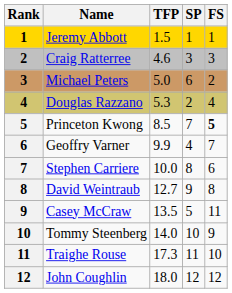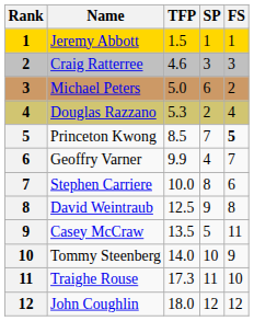David Weintraub | TFP: 12.7 -> 12.5
